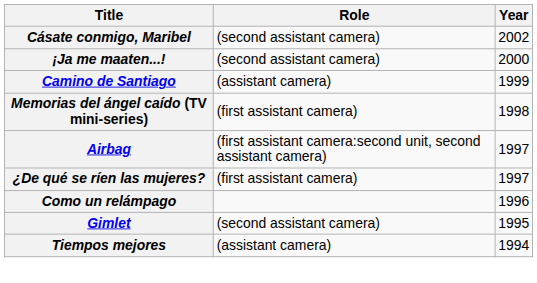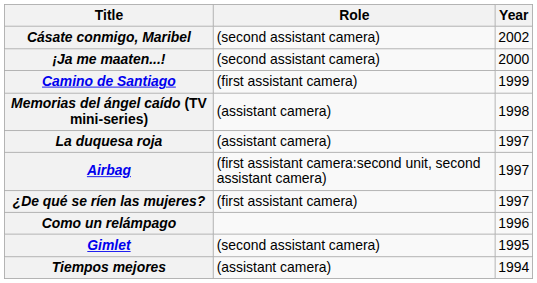Camino de Santiago | Role: (assistant camera) -> (first assistant camera)
Memorias del ángel caído (TV mini-series) | Role: (first assistant camera) -> (assistant camera)
+ row: La duquesa roja | (assistant camera) | 1997
